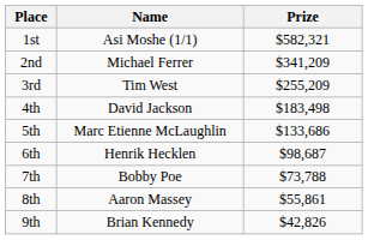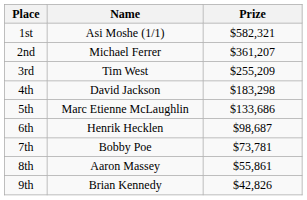2nd | Prize: $341,209 -> $361,207
4th | Prize: $183,498 -> $183,298
7th | Prize: $73,788 -> $73,781
